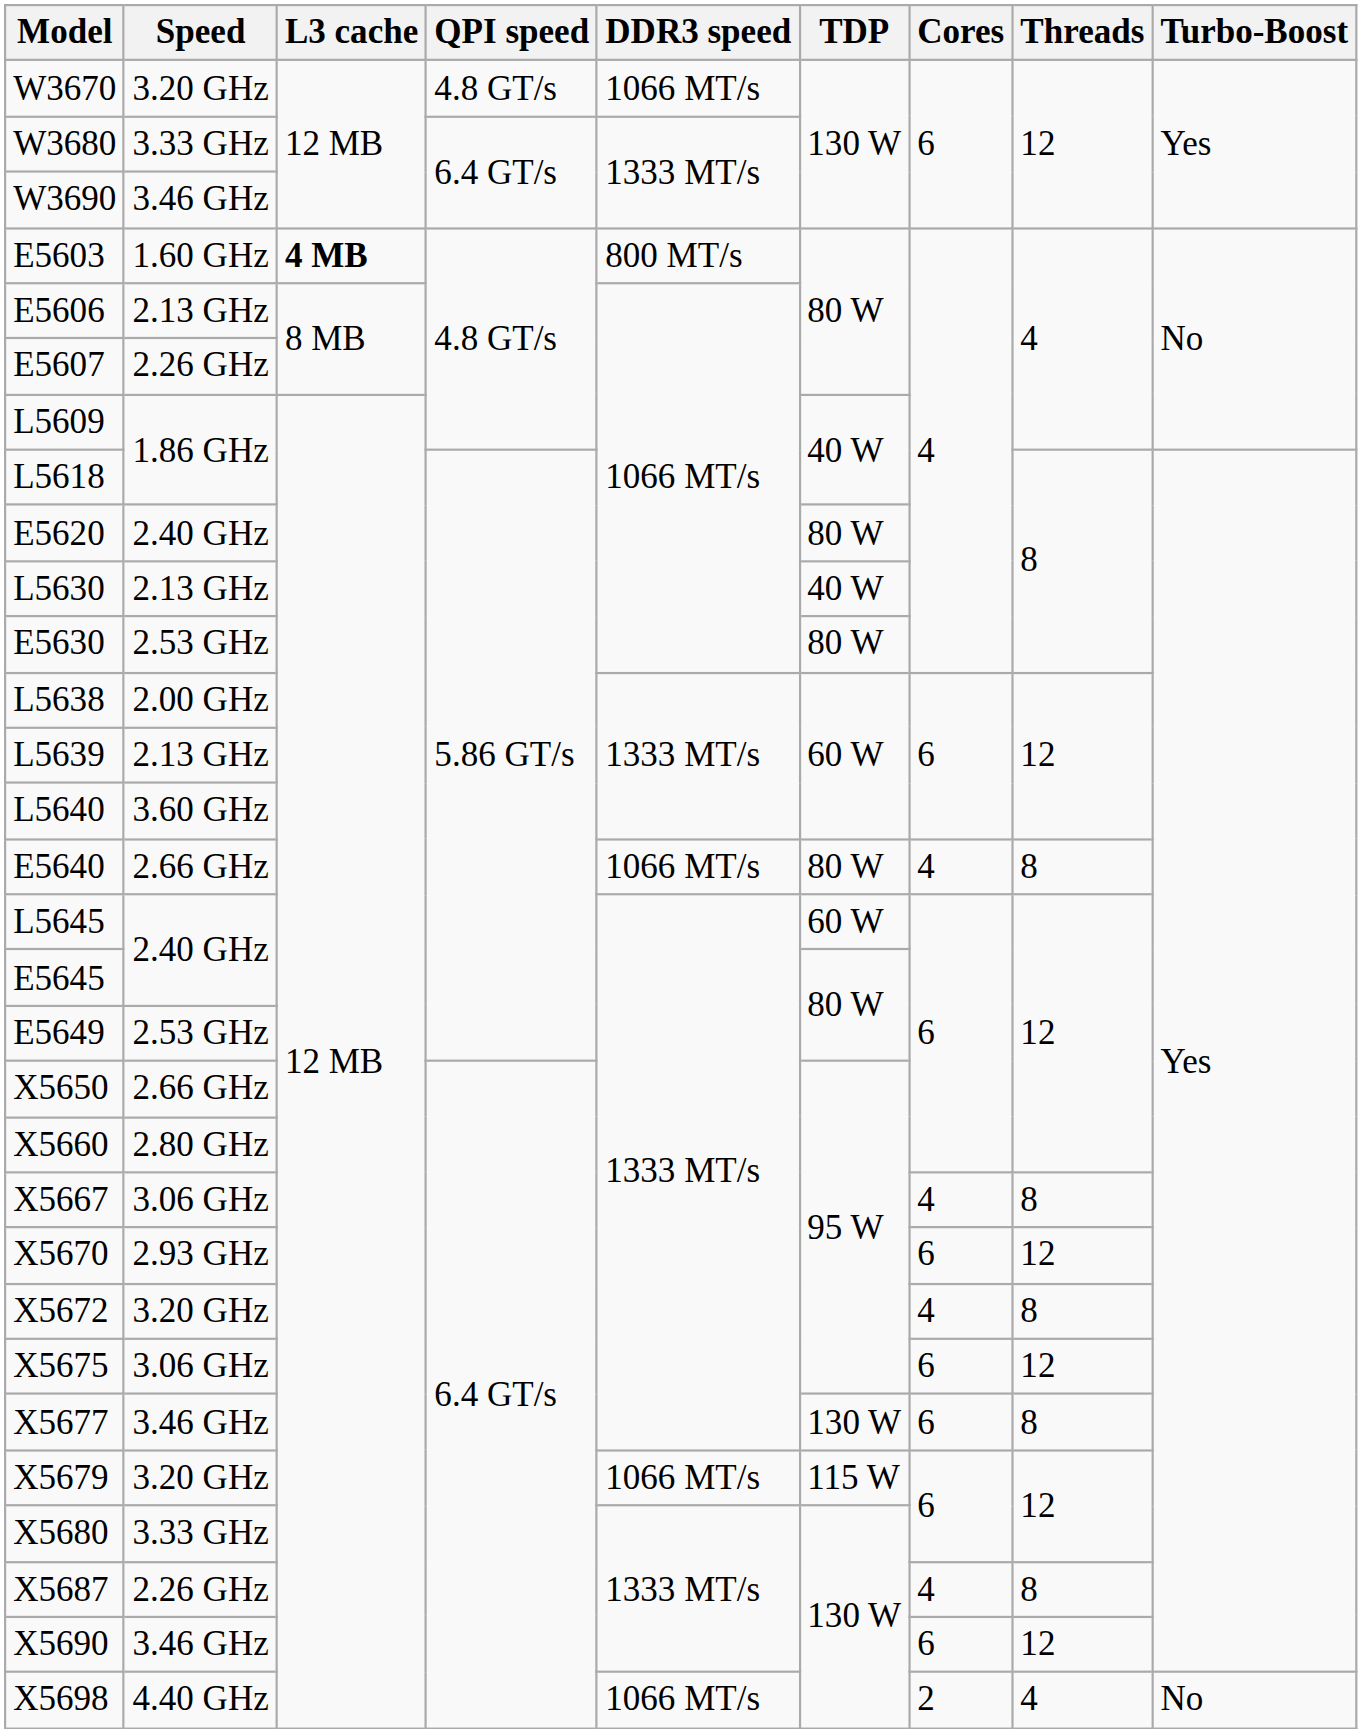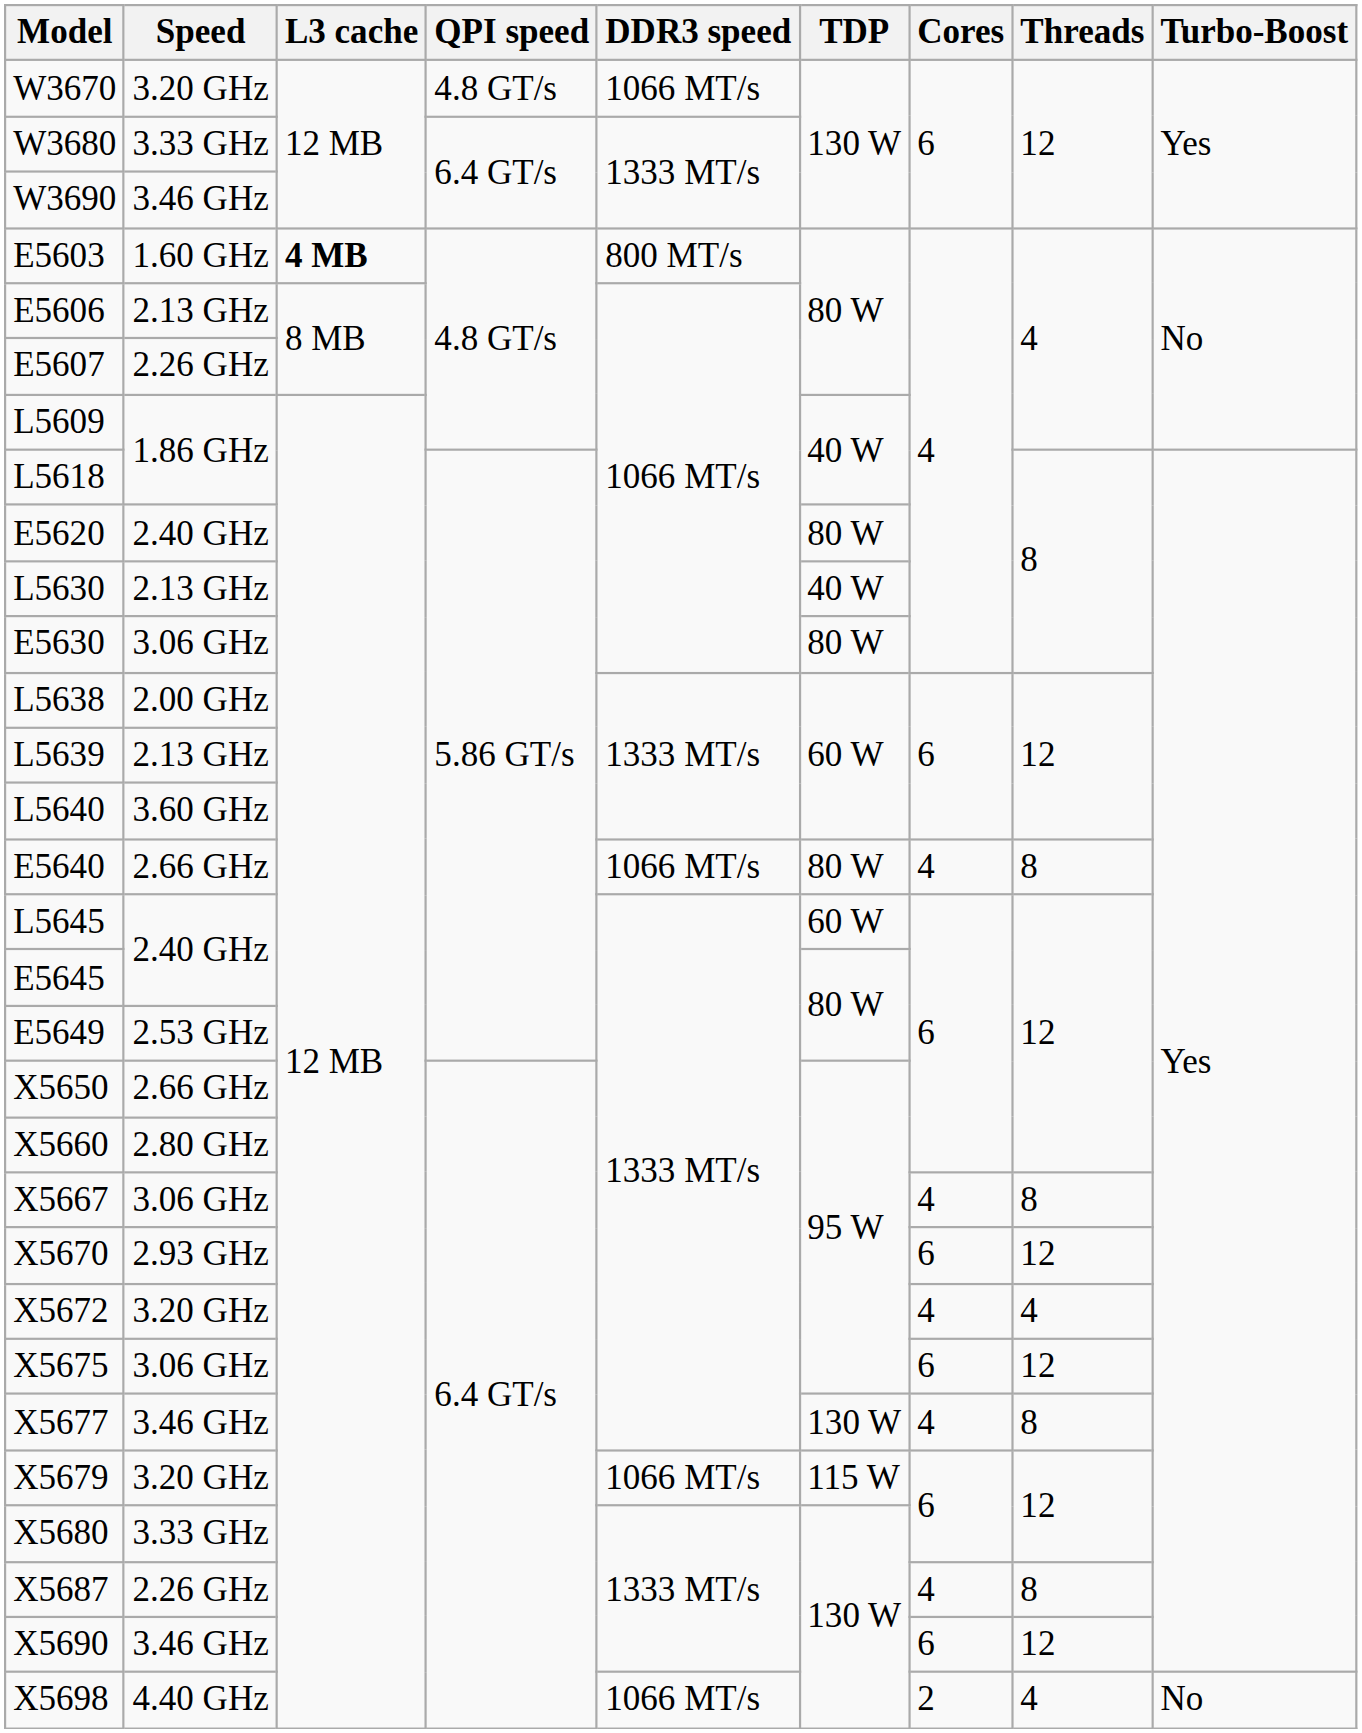E5630 | Speed: 2.53 GHz -> 3.06 GHz
X5672 | Threads: 8 -> 4
X5677 | Cores: 6 -> 4
